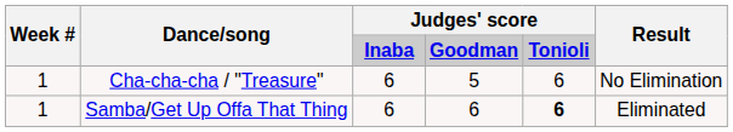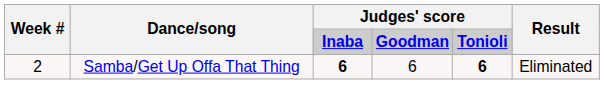- row: 1 | Cha-cha-cha / "Treasure" | 6 | 5 | 6 | No Elimination
Samba/Get Up Offa That Thing | Week #: 1 -> 2
Samba/Get Up Offa That Thing | column 3: normal -> bold
